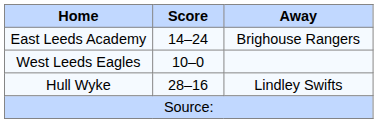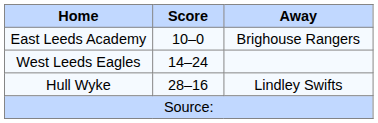East Leeds Academy | Score: 14–24 -> 10–0
West Leeds Eagles | Score: 10–0 -> 14–24
